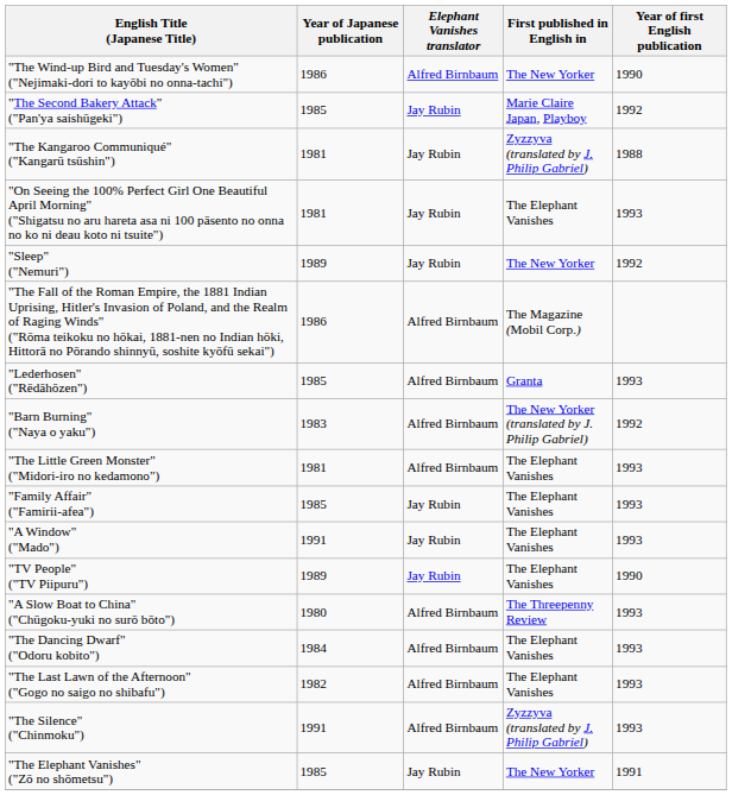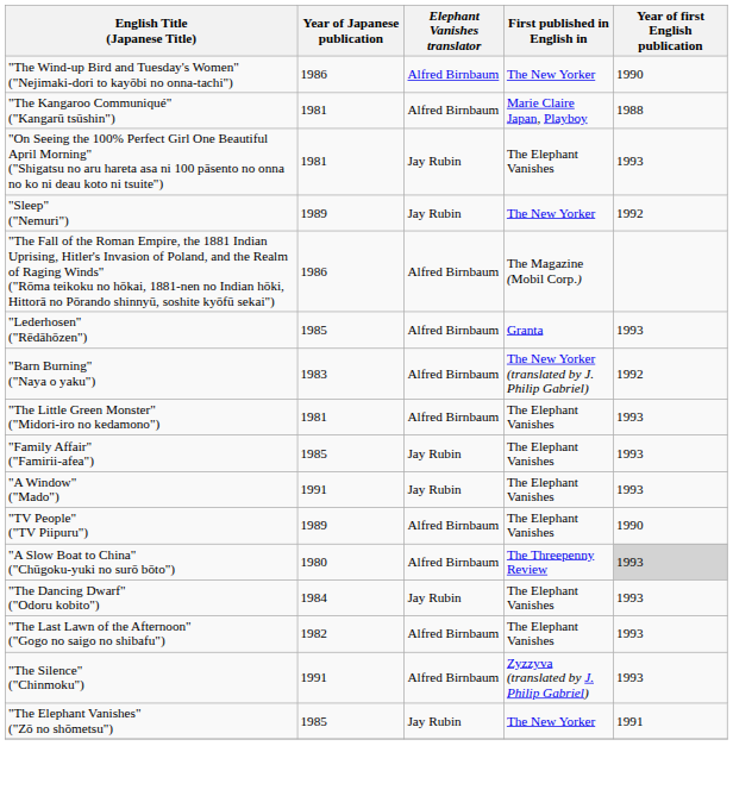- row: "The Second Bakery Attack" ("Pan'ya saishūgeki") | 1985 | Jay Rubin | Marie Claire Japan, Playboy | 1992
"The Kangaroo Communiqué" ("Kangarū tsūshin") | Elephant Vanishes translator: Jay Rubin -> Alfred Birnbaum
"The Kangaroo Communiqué" ("Kangarū tsūshin") | First published in English in: Zyzzyva (translated by J. Philip Gabriel) -> Marie Claire Japan, Playboy
"TV People" ("TV Piipuru") | Elephant Vanishes translator: Jay Rubin -> Alfred Birnbaum
"A Slow Boat to China" ("Chūgoku-yuki no surō bōto") | Year of first English publication: no background -> lightgrey background
"The Dancing Dwarf" ("Odoru kobito") | Elephant Vanishes translator: Alfred Birnbaum -> Jay Rubin
